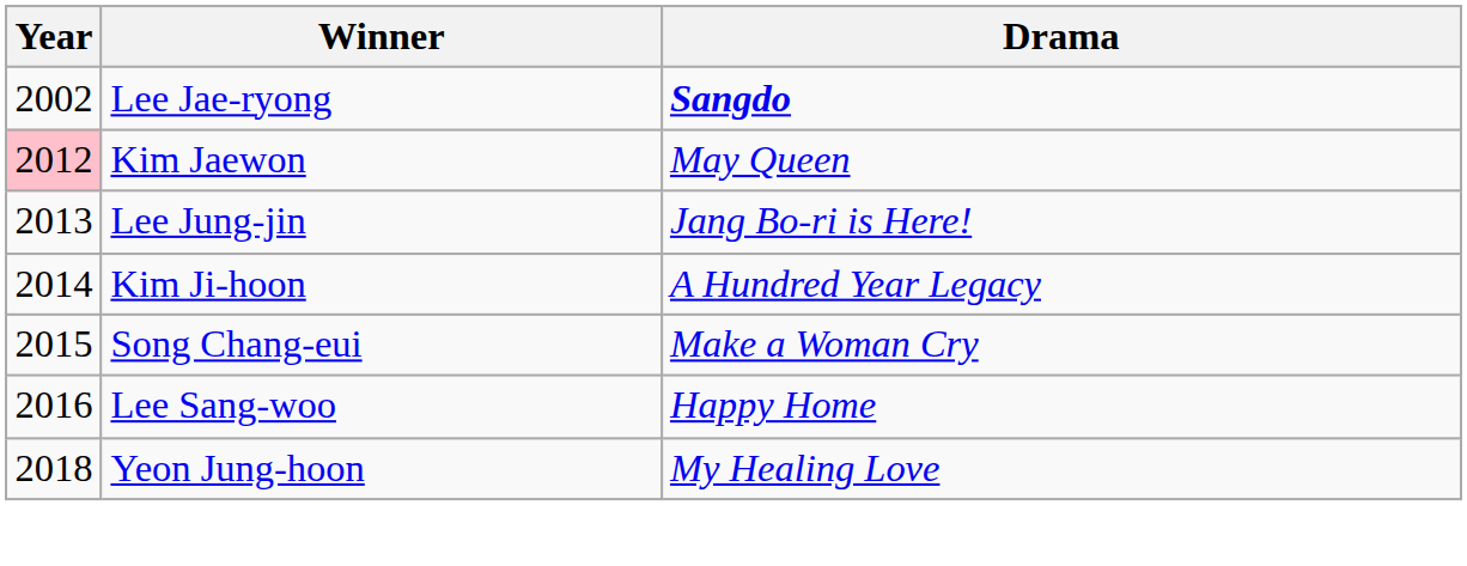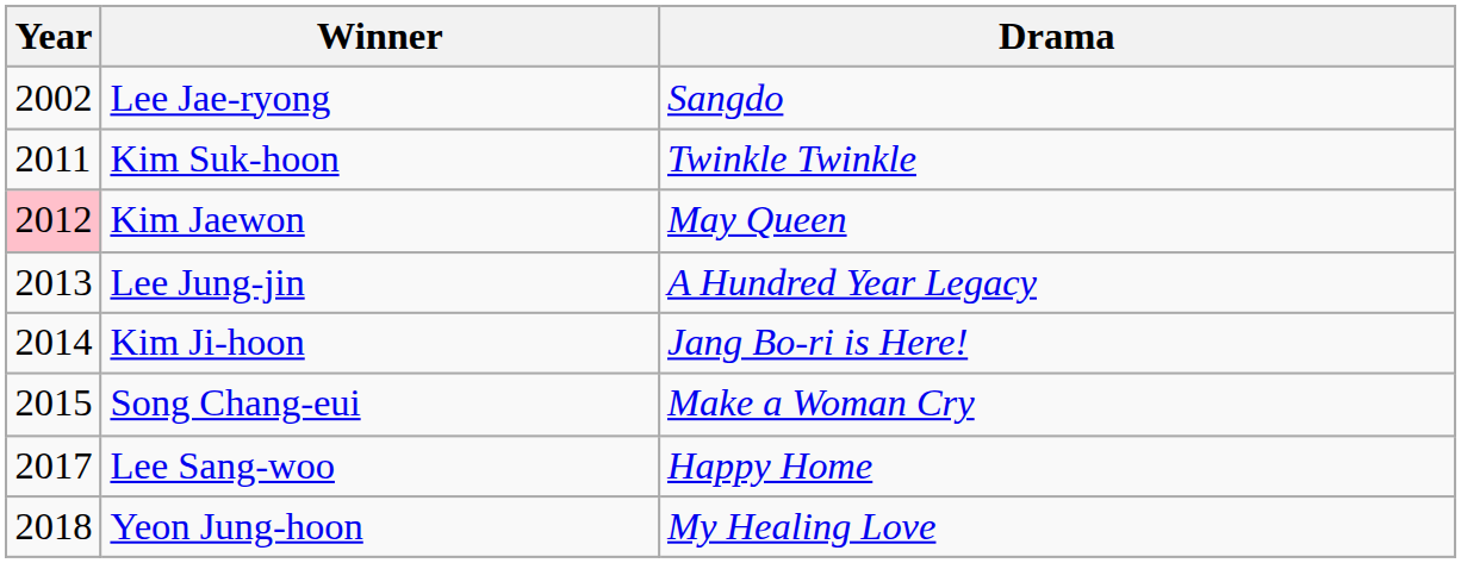Lee Jae-ryong | Drama: bold -> normal
+ row: 2011 | Kim Suk-hoon | Twinkle Twinkle
Lee Jung-jin | Drama: Jang Bo-ri is Here! -> A Hundred Year Legacy
Kim Ji-hoon | Drama: A Hundred Year Legacy -> Jang Bo-ri is Here!
Lee Sang-woo | Year: 2016 -> 2017
